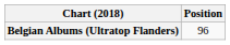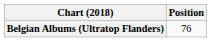Belgian Albums (Ultratop Flanders) | Position: 96 -> 76
